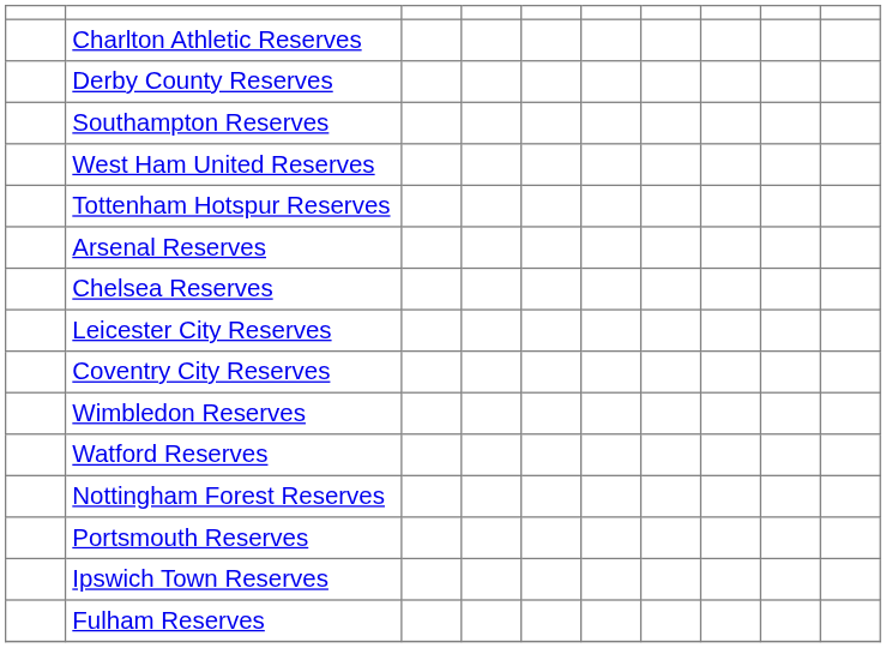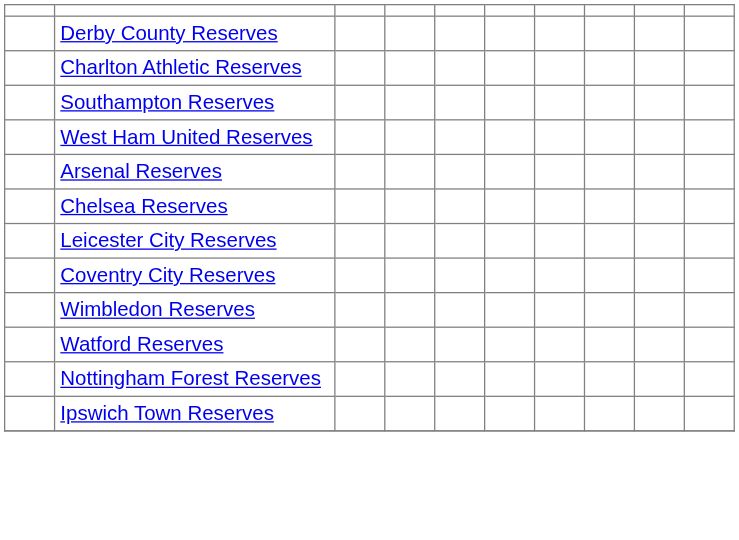rows swapped: Charlton Athletic Reserves <-> Derby County Reserves
- row: Tottenham Hotspur Reserves
- row: Portsmouth Reserves
- row: Fulham Reserves
